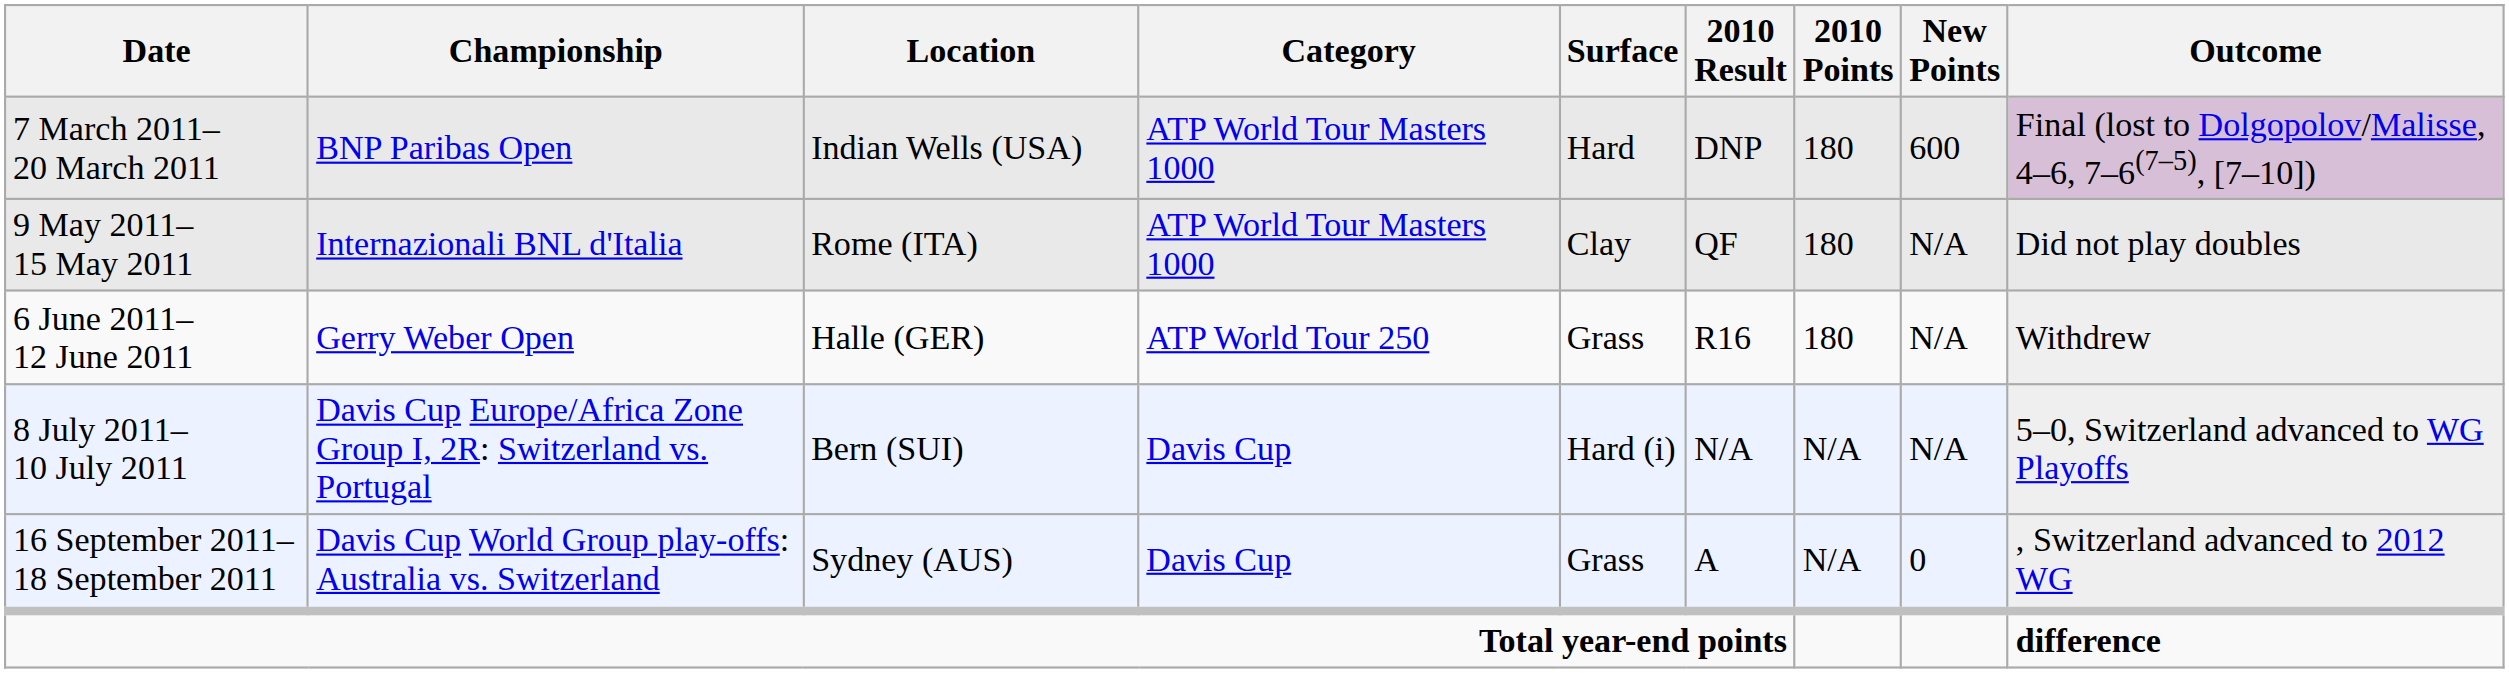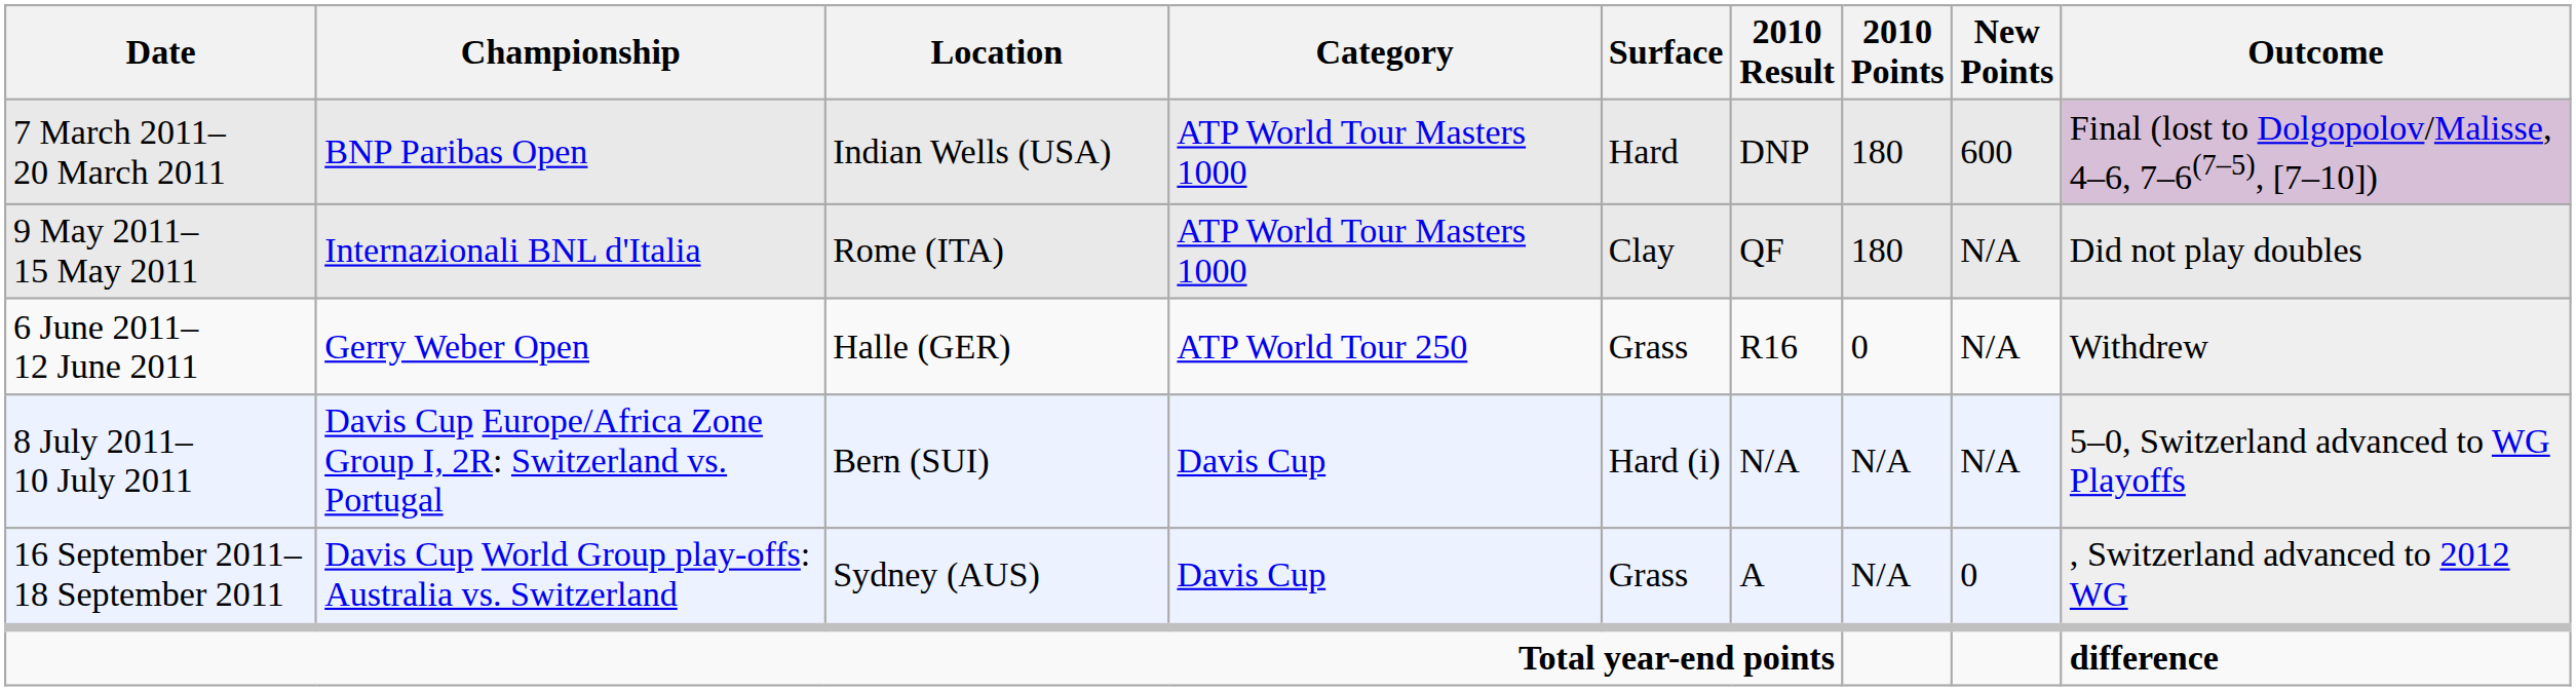6 June 2011– 12 June 2011 | 2010 Points: 180 -> 0
